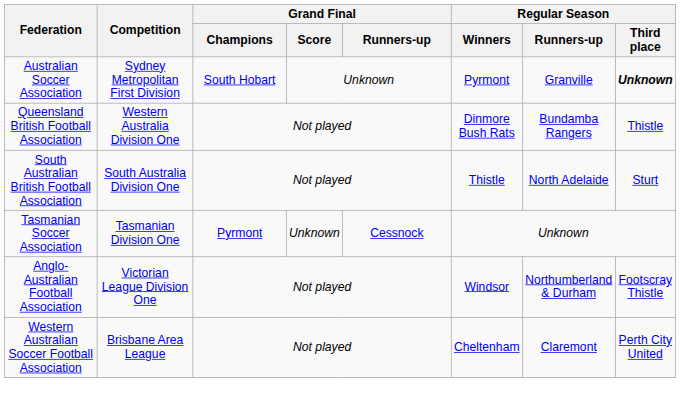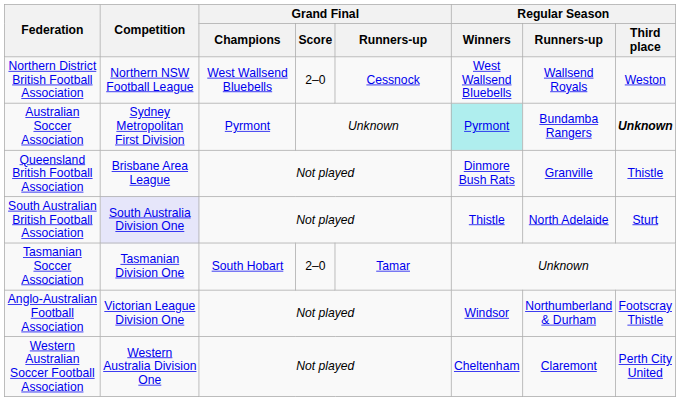+ row: Northern District British Football Association | Northern NSW Football League | West Wallsend Bluebells | 2–0 | Cessnock | West Wallsend Bluebells | Wallsend Royals | Weston
Australian Soccer Association | Grand Final / Champions: South Hobart -> Pyrmont
Australian Soccer Association | Regular Season / Winners: no background -> paleturquoise background
Australian Soccer Association | Regular Season / Runners-up: Granville -> Bundamba Rangers
Queensland British Football Association | Competition: Western Australia Division One -> Brisbane Area League
Queensland British Football Association | Regular Season / Runners-up: Bundamba Rangers -> Granville
South Australian British Football Association | Competition: no background -> lavender background
Tasmanian Soccer Association | Grand Final / Champions: Pyrmont -> South Hobart
Tasmanian Soccer Association | Grand Final / Score: Unknown -> 2–0
Tasmanian Soccer Association | Grand Final / Runners-up: Cessnock -> Tamar
Western Australian Soccer Football Association | Competition: Brisbane Area League -> Western Australia Division One
